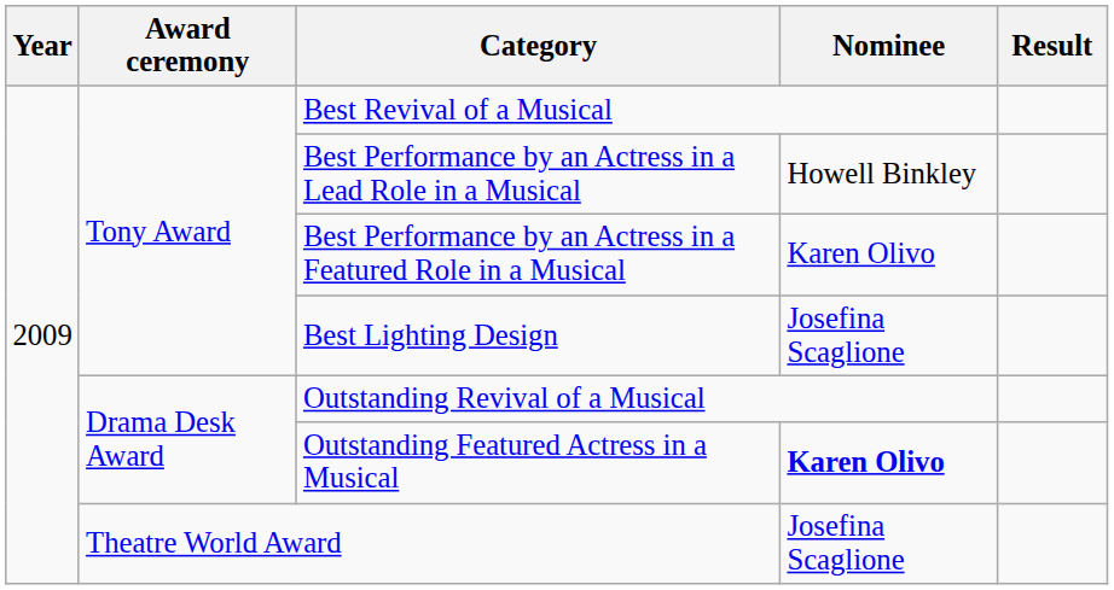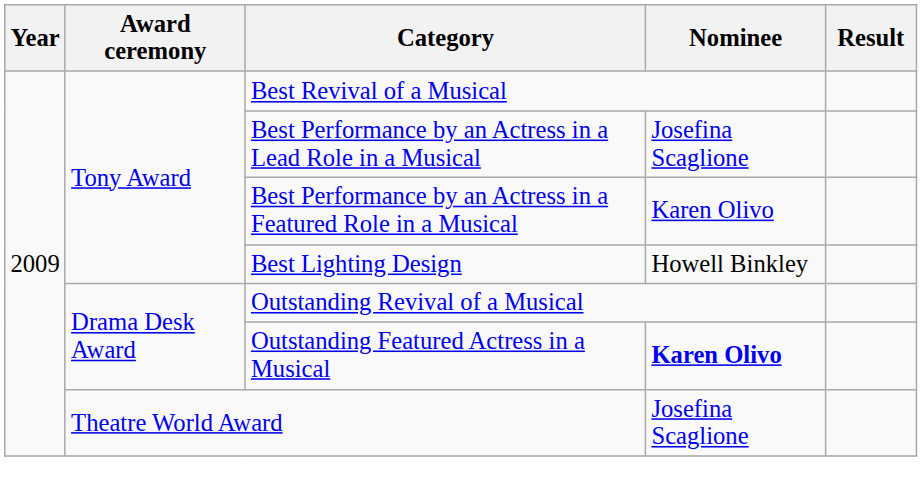Best Performance by an Actress in a Lead Role in a Musical | Nominee: Howell Binkley -> Josefina Scaglione
Best Lighting Design | Nominee: Josefina Scaglione -> Howell Binkley
